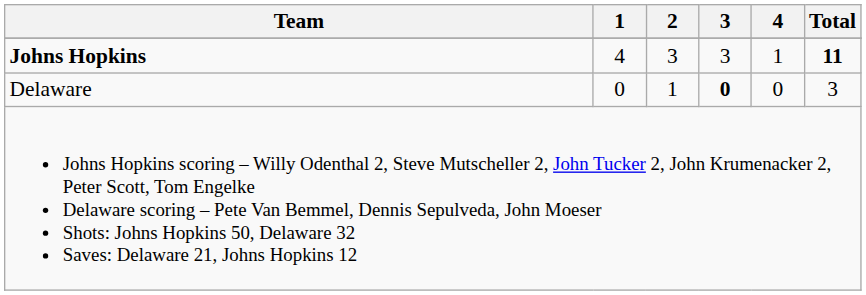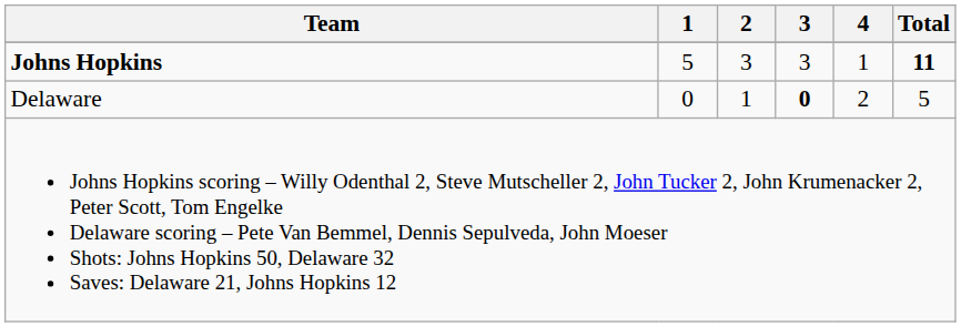Johns Hopkins | 1: 4 -> 5
Delaware | 4: 0 -> 2
Delaware | Total: 3 -> 5
